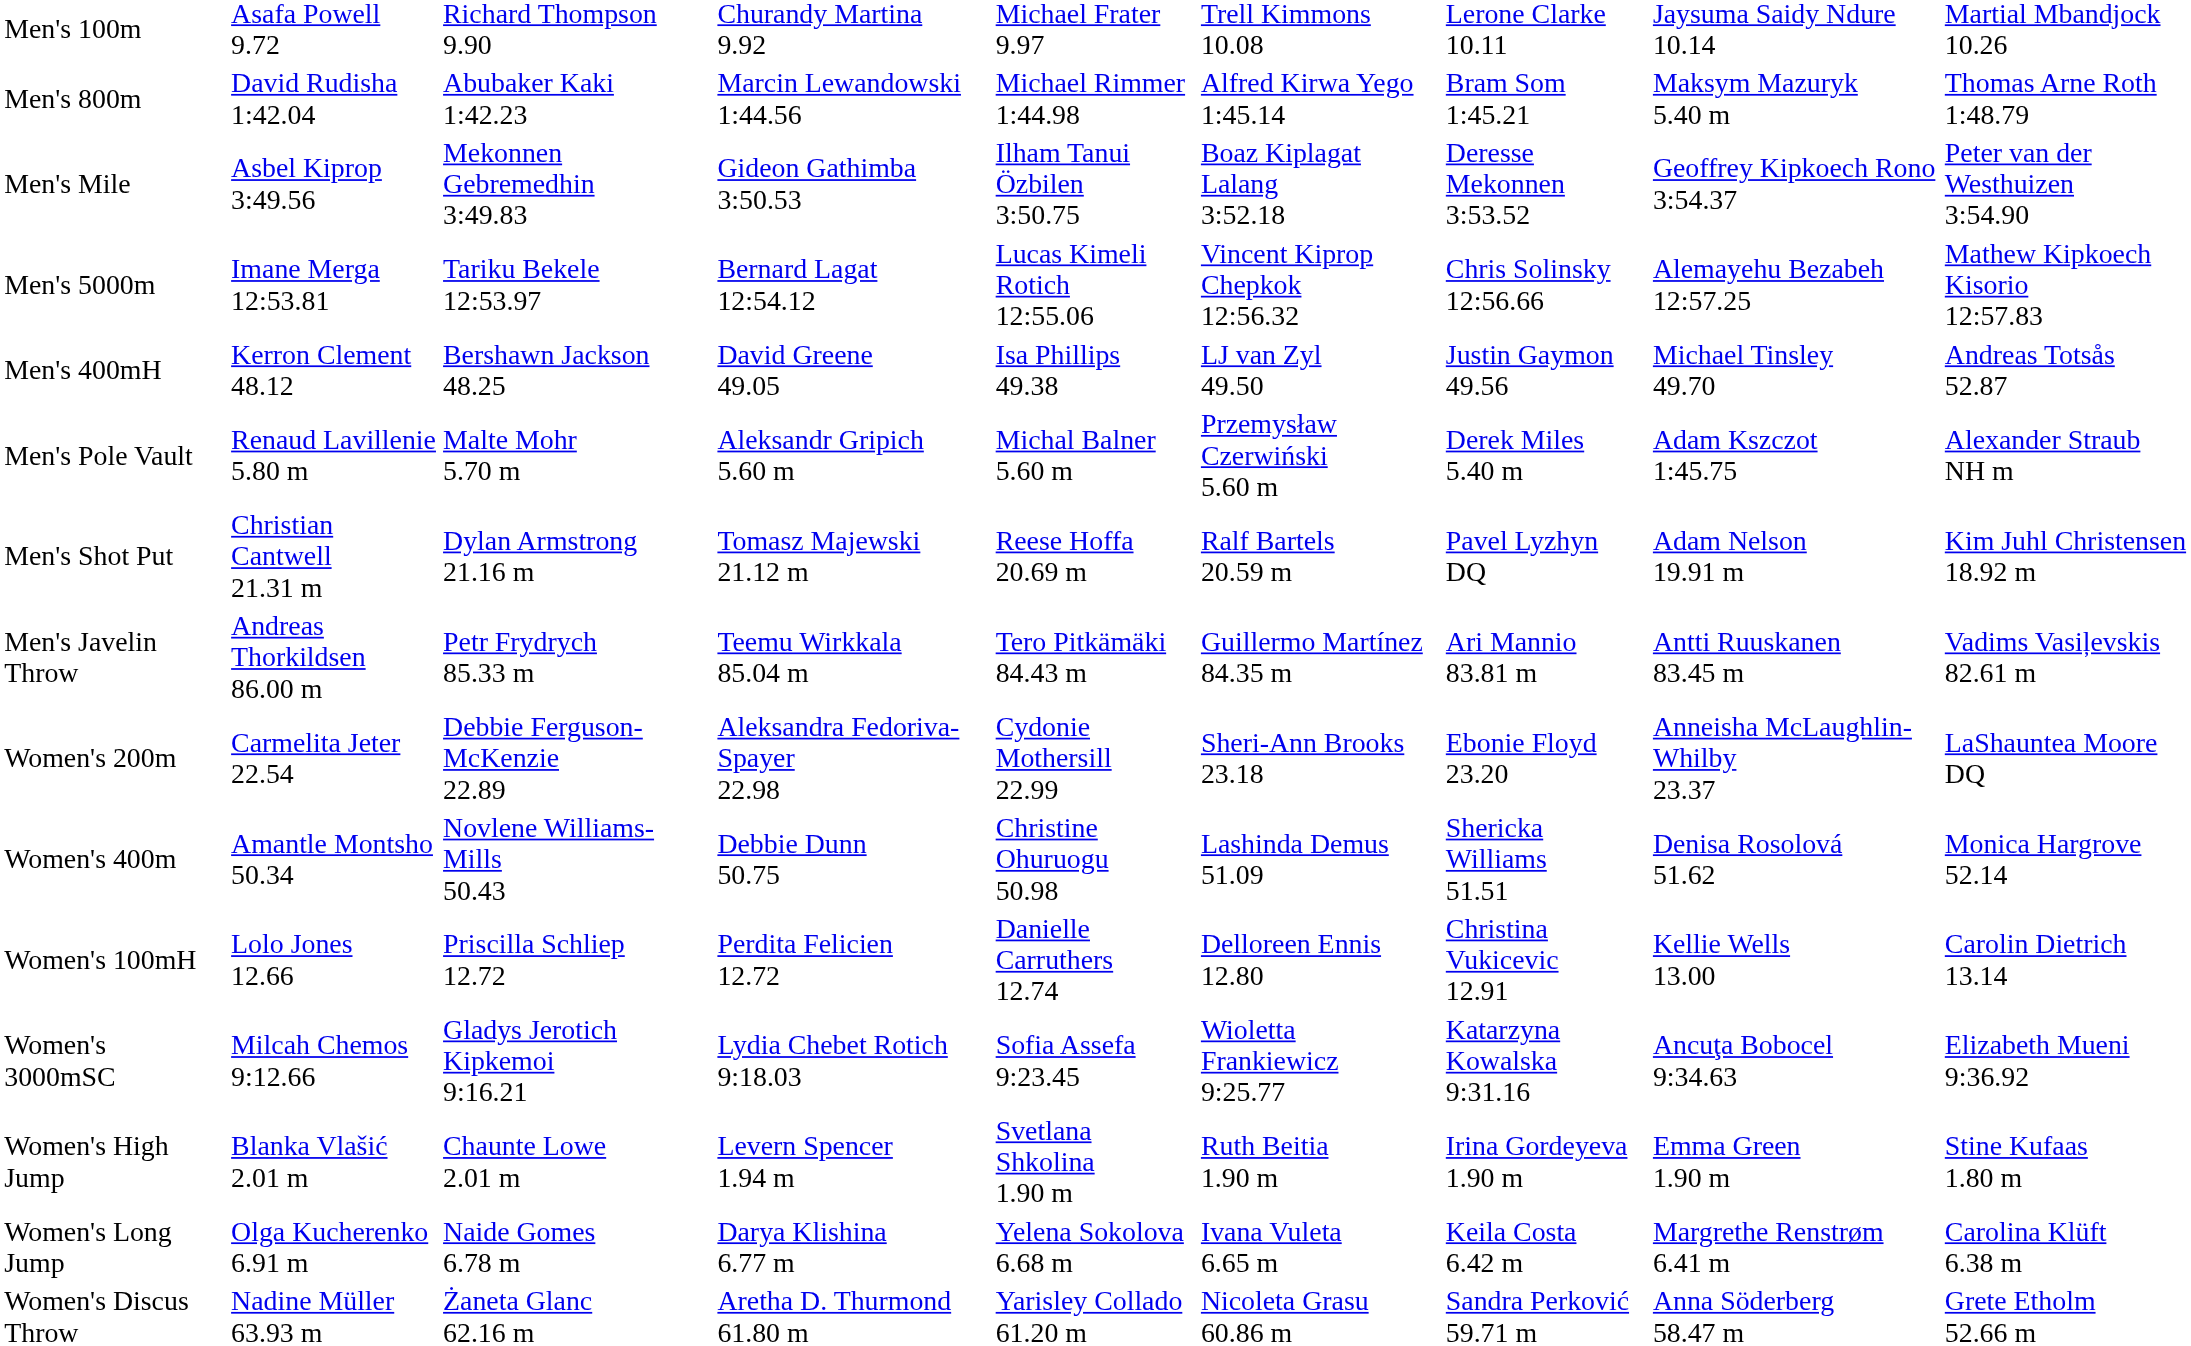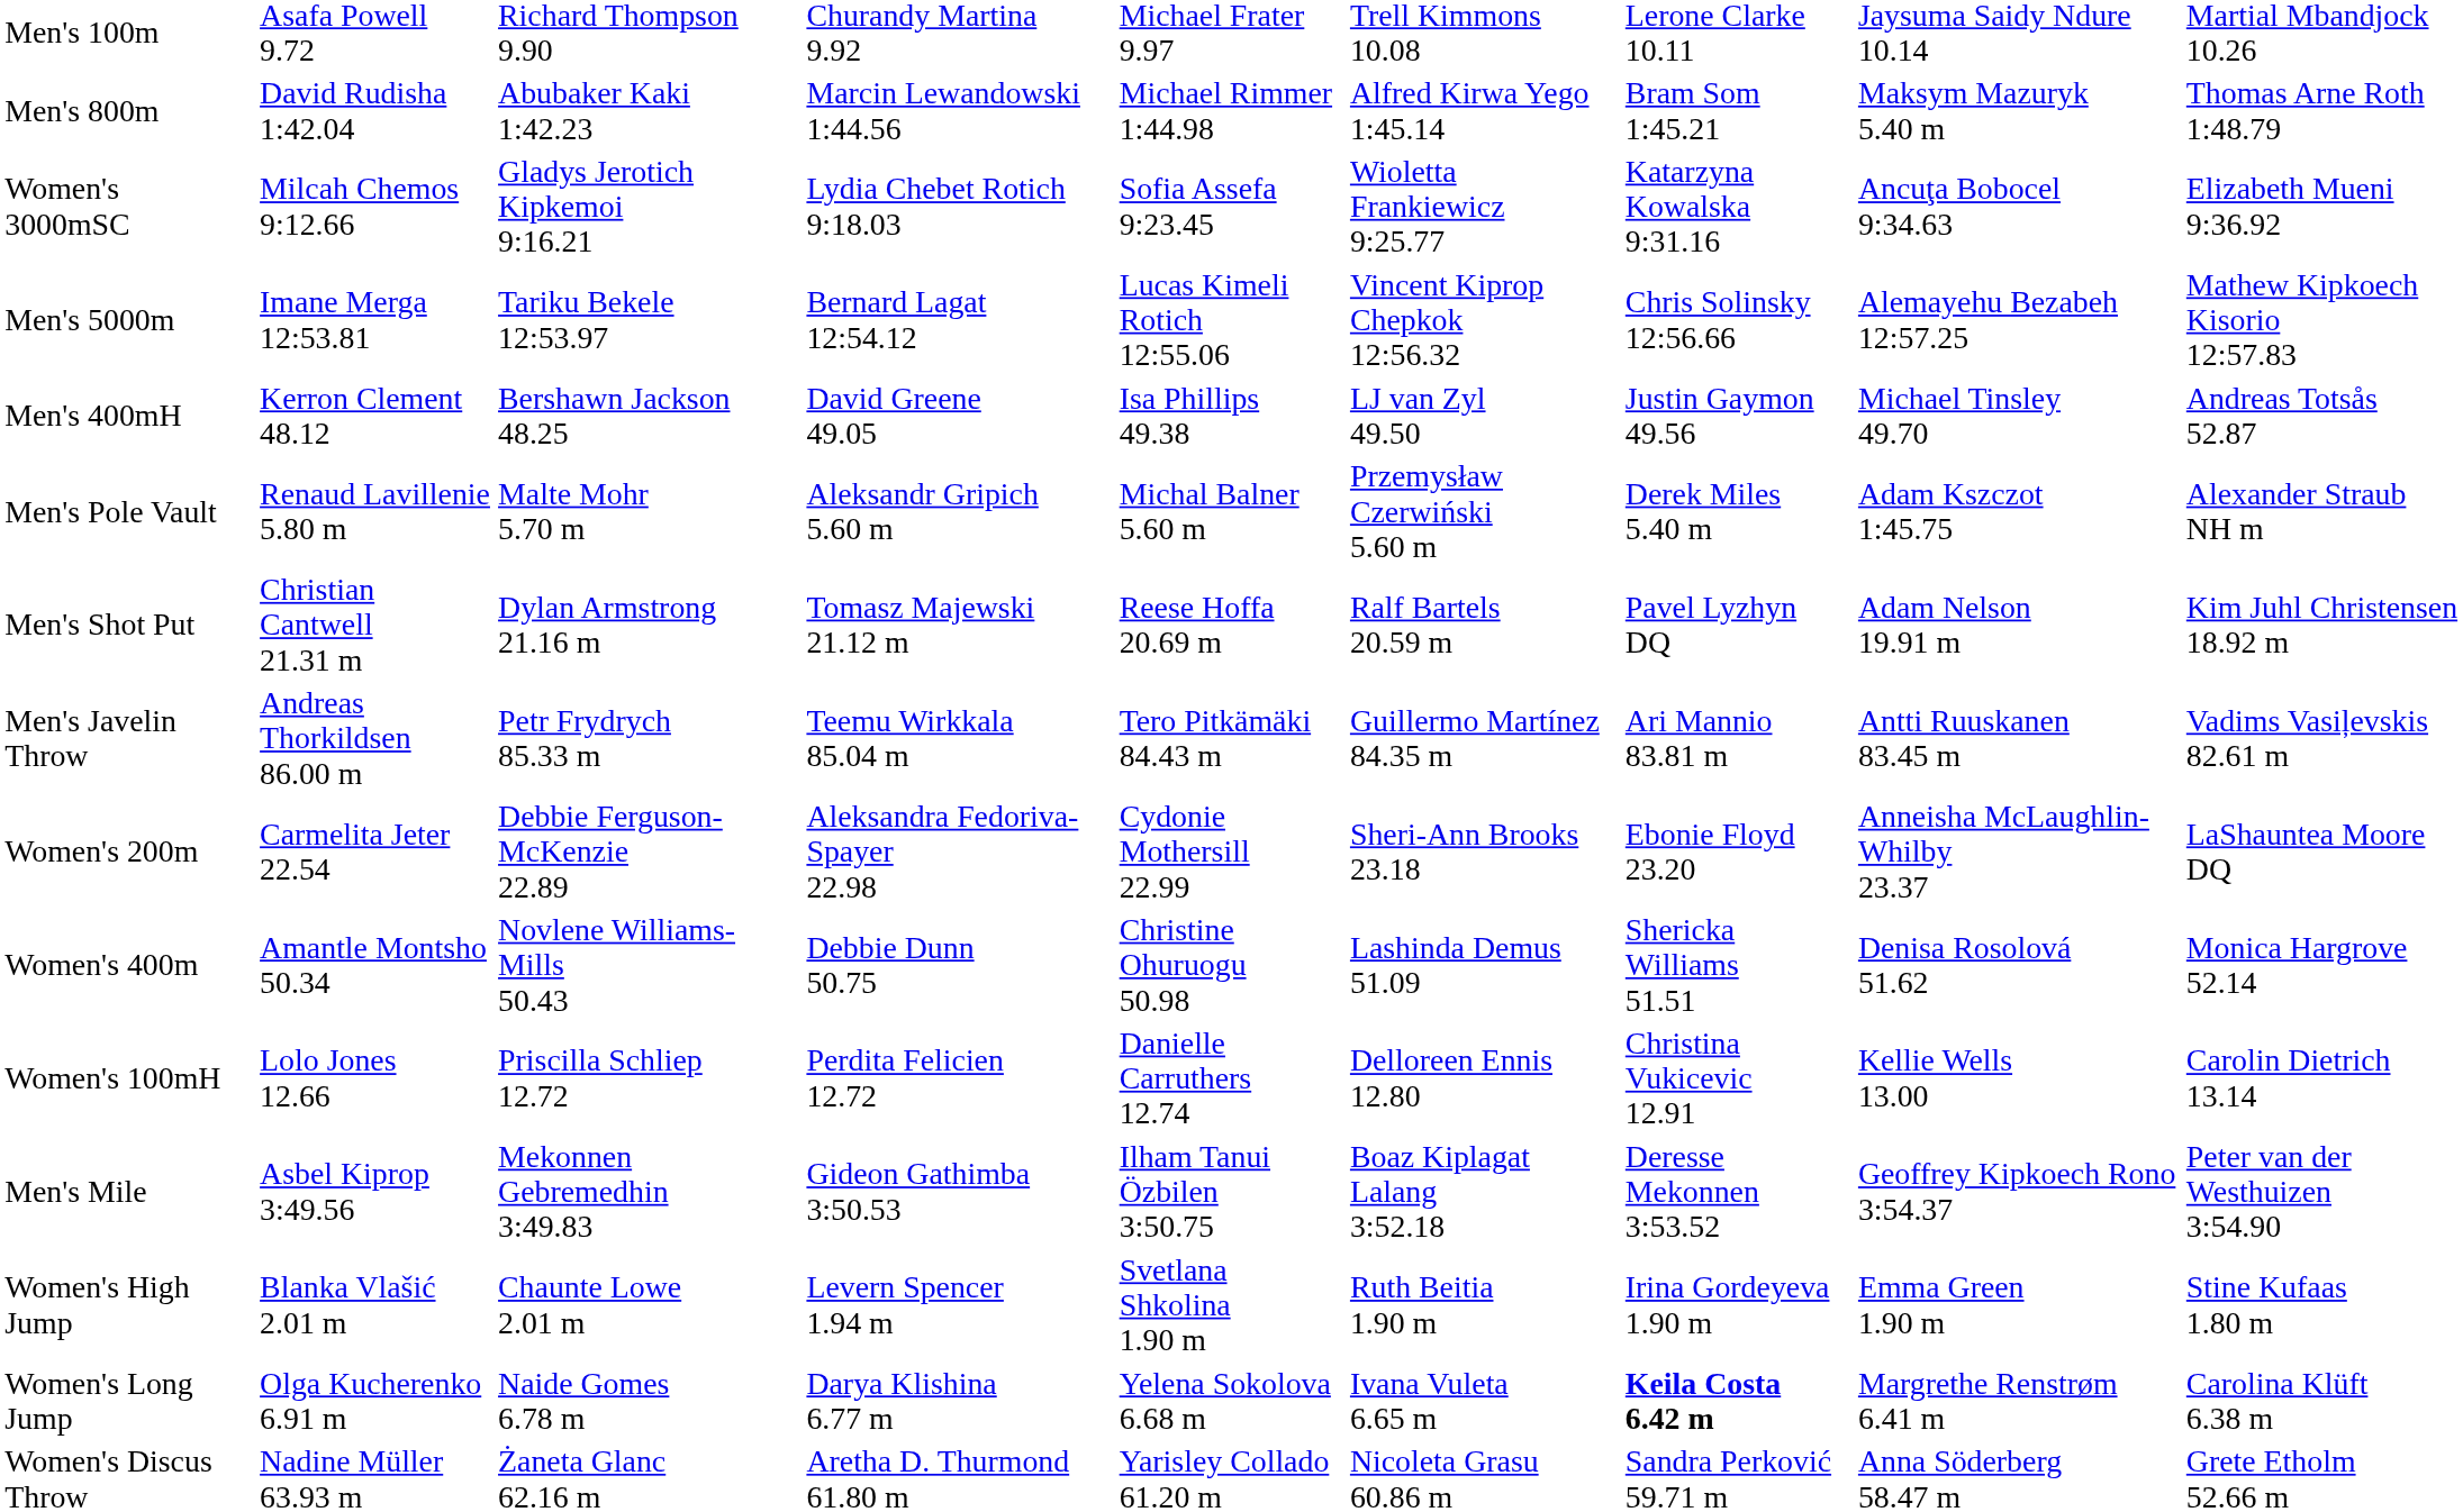rows swapped: Men's Mile <-> Women's 3000mSC
Women's Long Jump | column 7: normal -> bold
